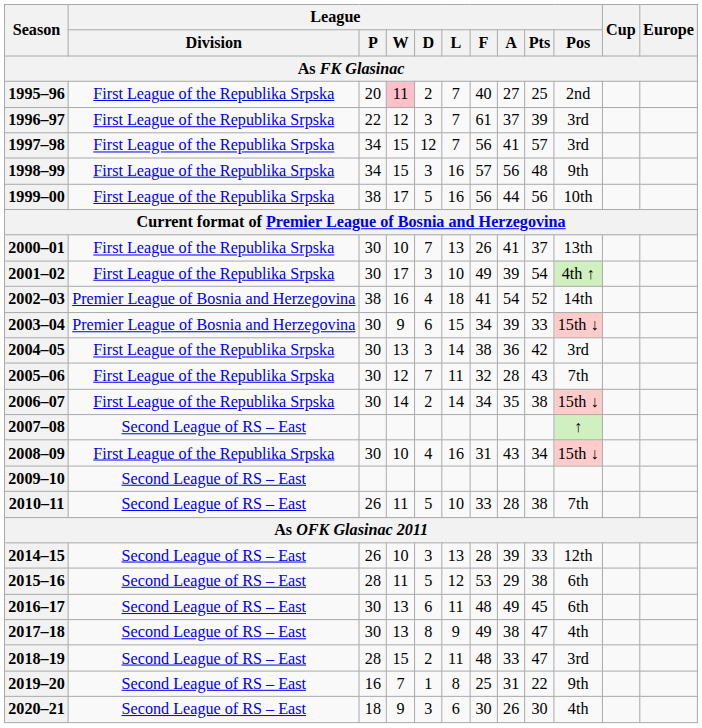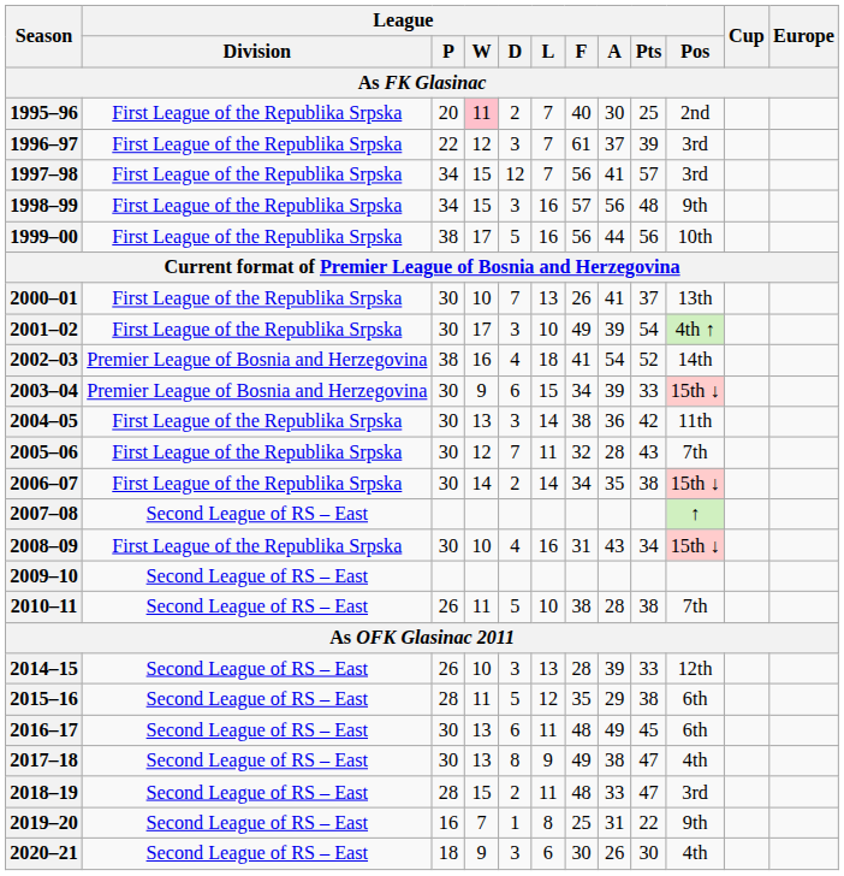1995–96 | League / A: 27 -> 30
2004–05 | League / Pos: 3rd -> 11th
2010–11 | League / F: 33 -> 38
2015–16 | League / F: 53 -> 35
